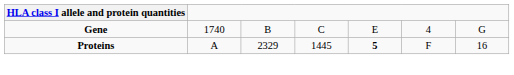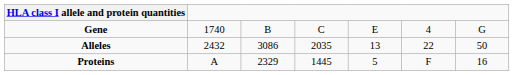+ row: Alleles | 2432 | 3086 | 2035 | 13 | 22 | 50
Proteins | column 5: bold -> normal
